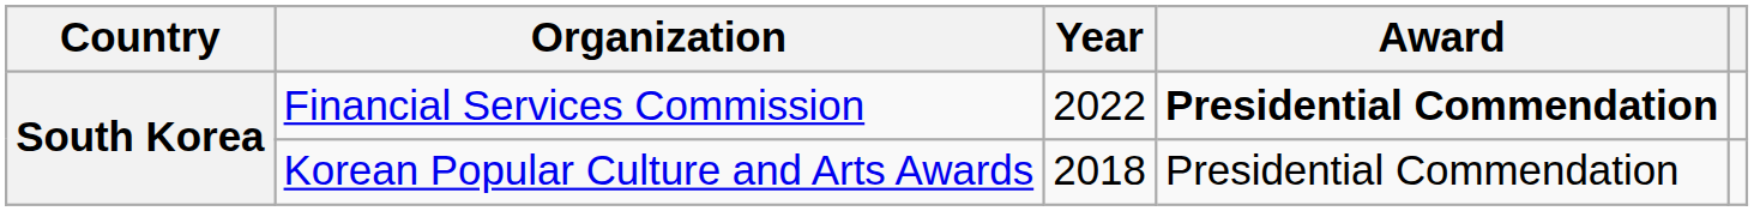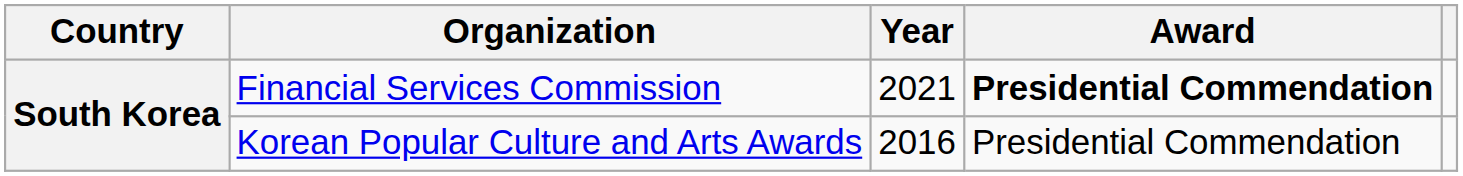Financial Services Commission | Year: 2022 -> 2021
Korean Popular Culture and Arts Awards | Year: 2018 -> 2016
